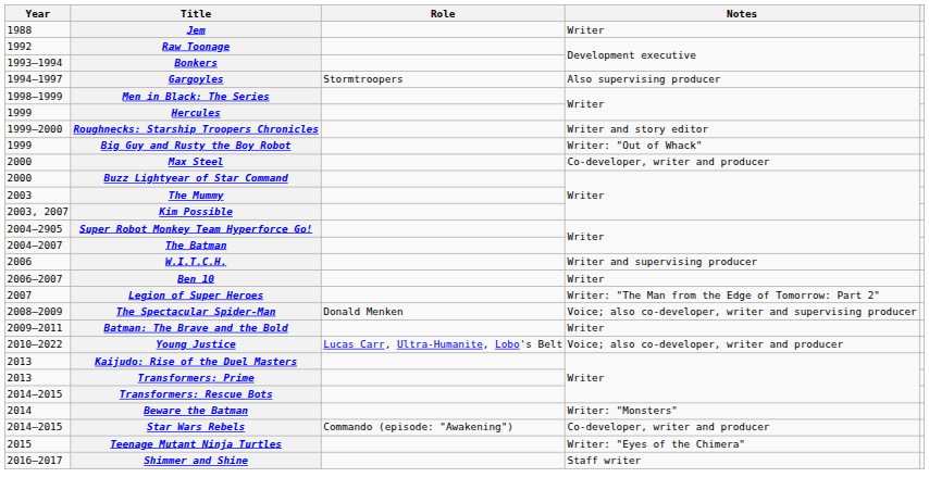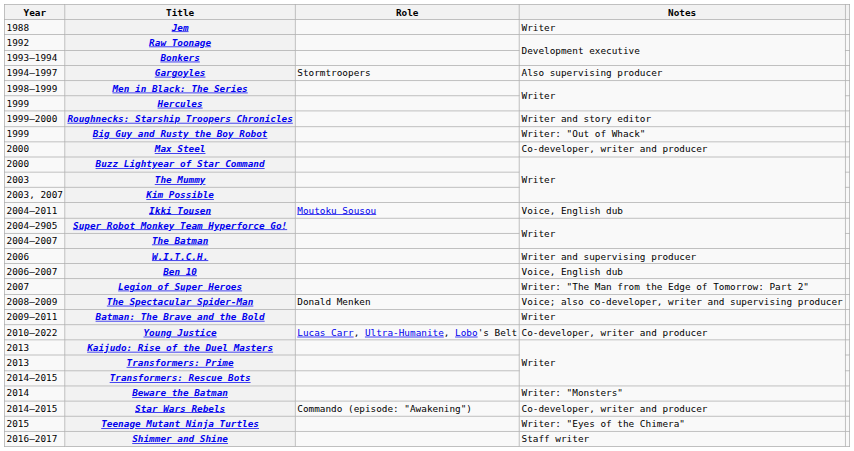+ row: 2004–2011 | Ikki Tousen | Moutoku Sousou | Voice, English dub
Ben 10 | Notes: Writer -> Voice, English dub
Young Justice | Notes: Voice; also co-developer, writer and producer -> Co-developer, writer and producer
